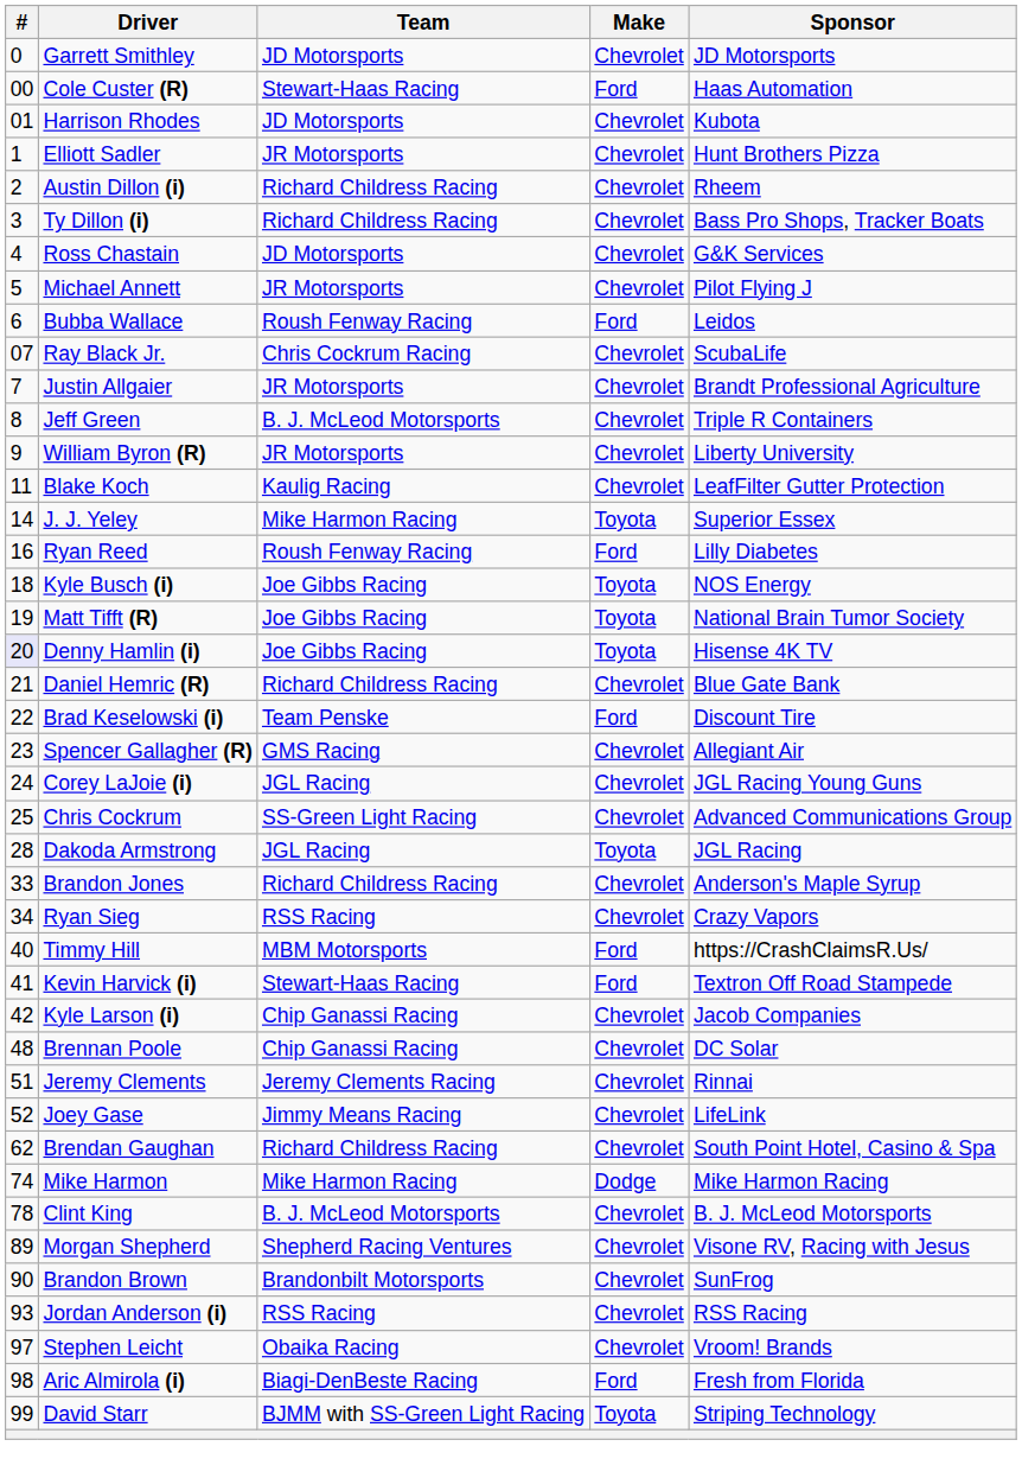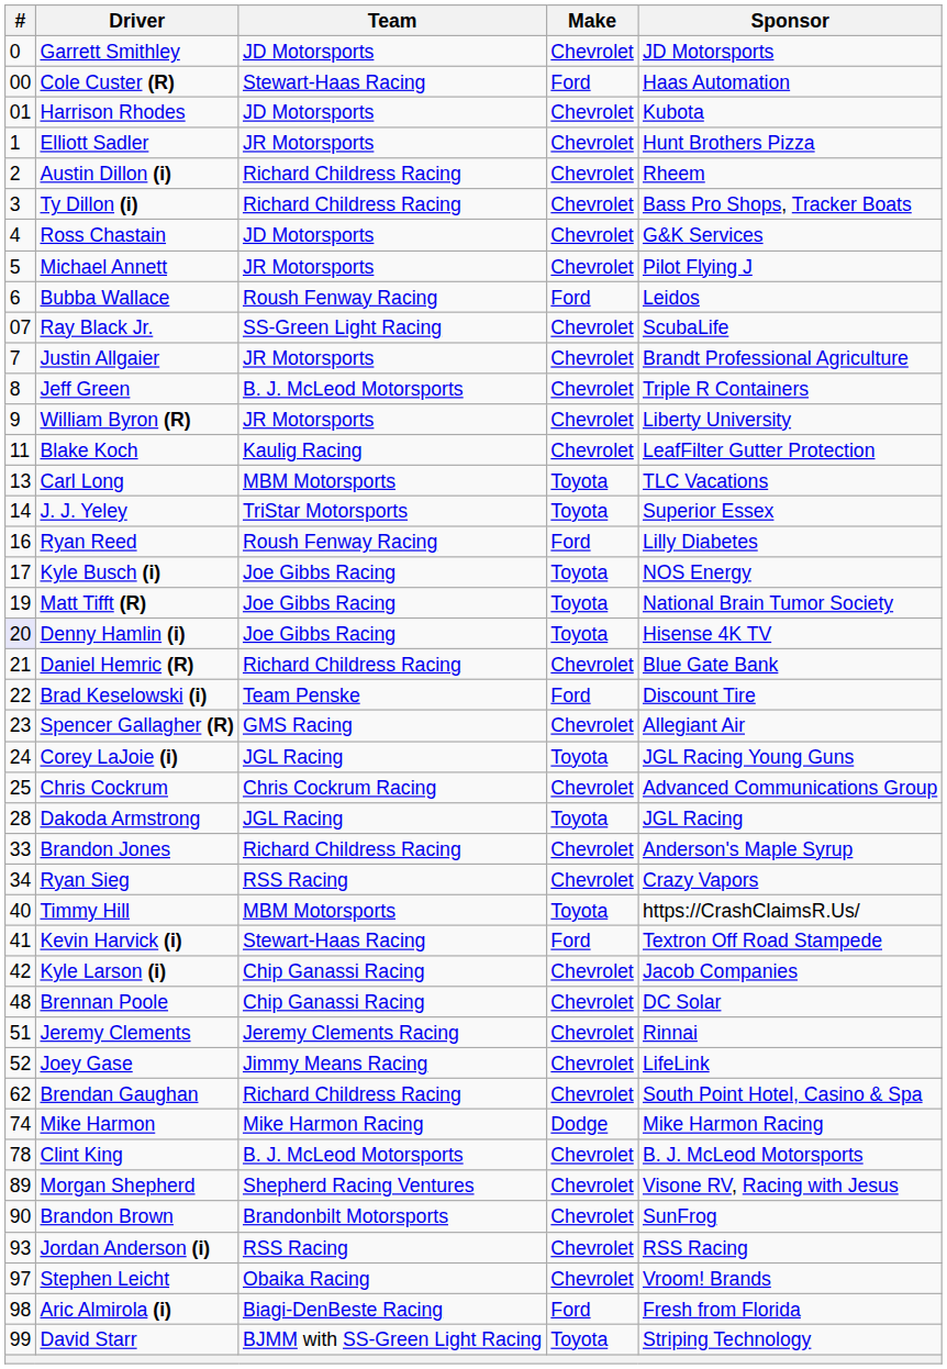Ray Black Jr. | Team: Chris Cockrum Racing -> SS-Green Light Racing
+ row: 13 | Carl Long | MBM Motorsports | Toyota | TLC Vacations
J. J. Yeley | Team: Mike Harmon Racing -> TriStar Motorsports
Kyle Busch (i) | #: 18 -> 17
Corey LaJoie (i) | Make: Chevrolet -> Toyota
Chris Cockrum | Team: SS-Green Light Racing -> Chris Cockrum Racing
Timmy Hill | Make: Ford -> Toyota
